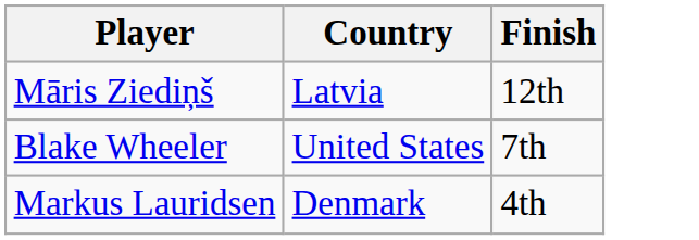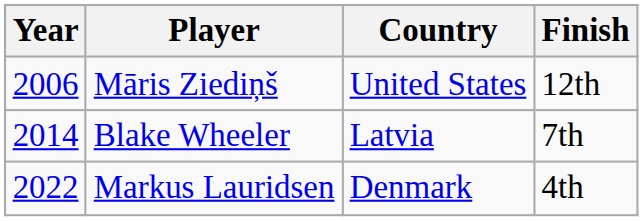+ column: Year | 2006 | 2014 | 2022
Māris Ziediņš | Country: Latvia -> United States
Blake Wheeler | Country: United States -> Latvia
